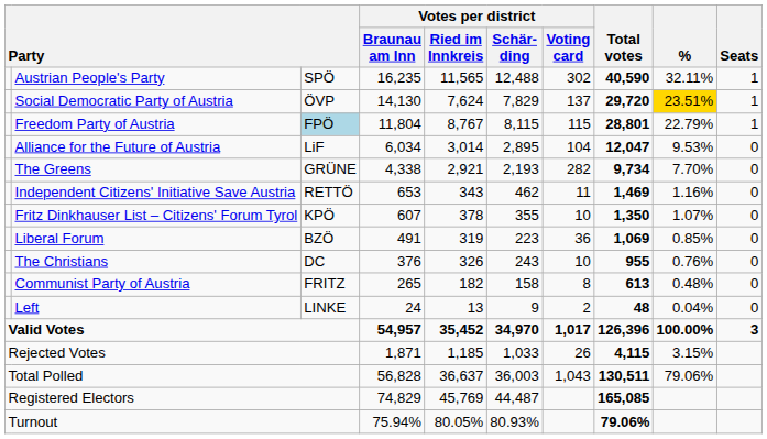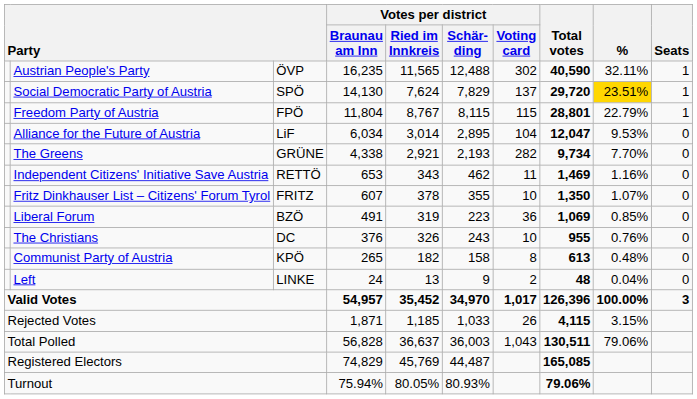Austrian People's Party | column 3: SPÖ -> ÖVP
Social Democratic Party of Austria | column 3: ÖVP -> SPÖ
Freedom Party of Austria | column 3: lightblue background -> no background
Fritz Dinkhauser List – Citizens' Forum Tyrol | column 3: KPÖ -> FRITZ
Communist Party of Austria | column 3: FRITZ -> KPÖ
